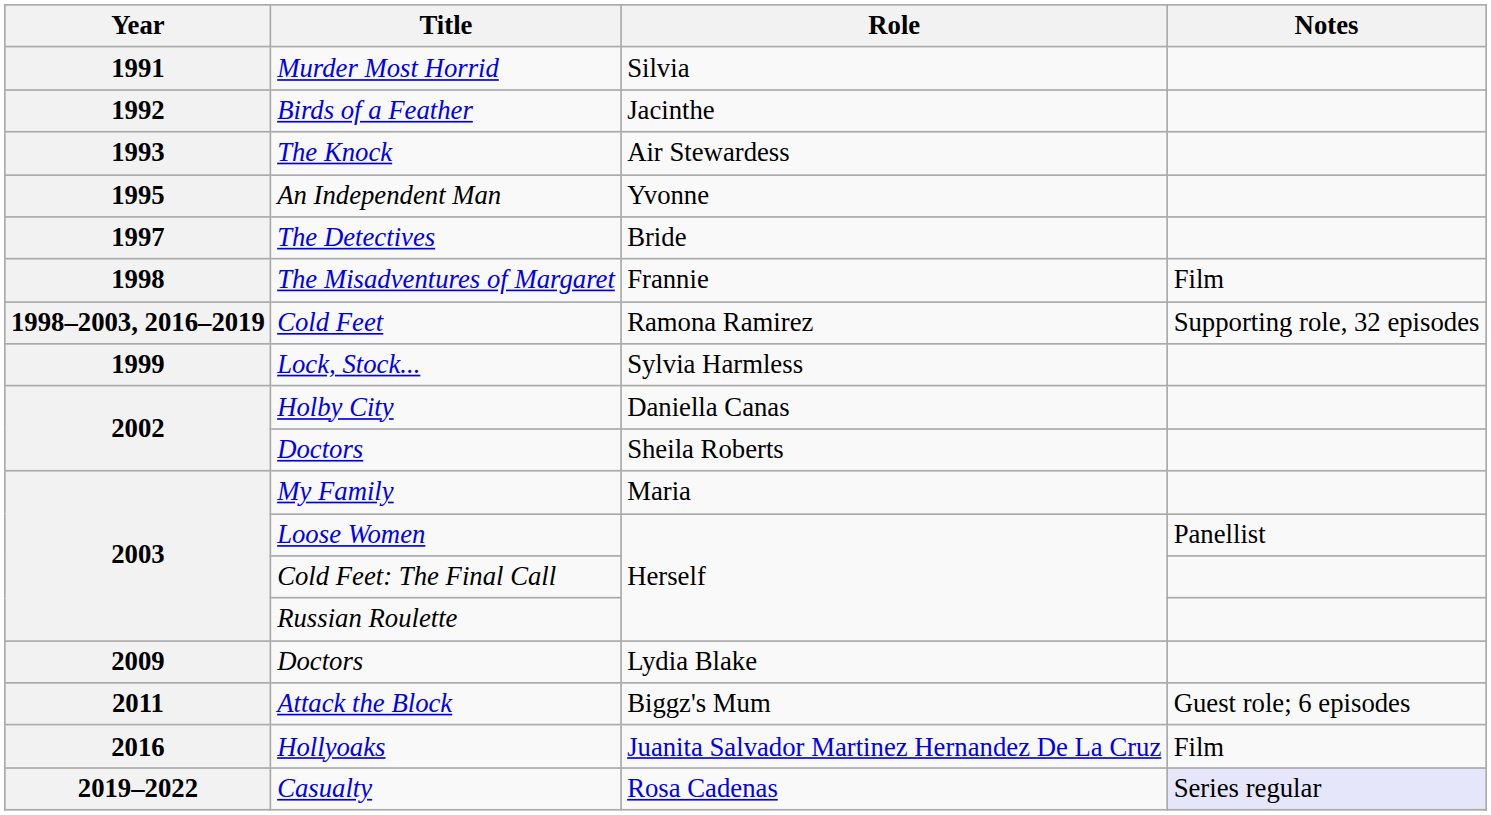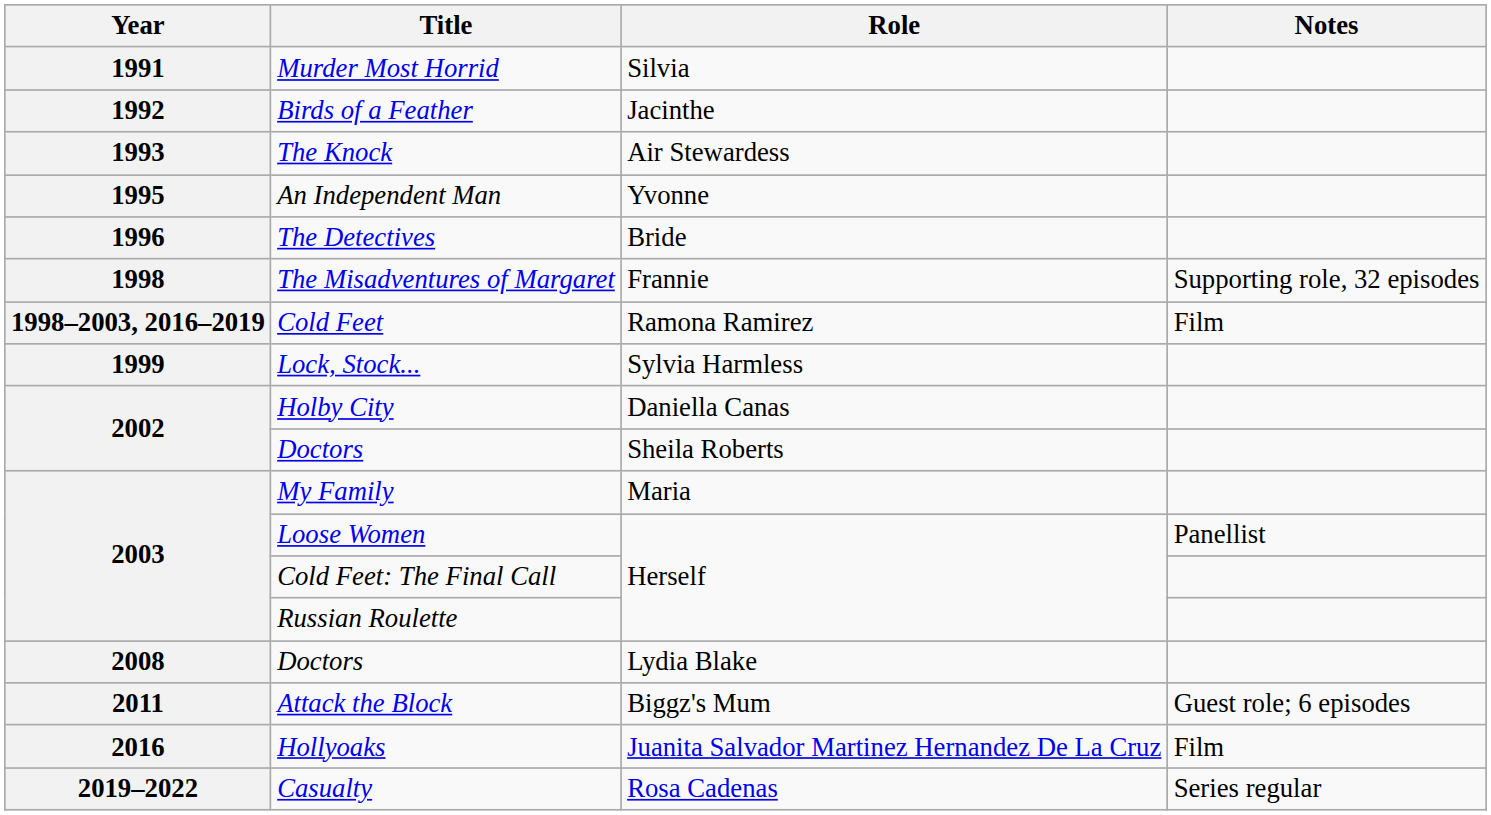The Detectives | Year: 1997 -> 1996
The Misadventures of Margaret | Notes: Film -> Supporting role, 32 episodes
Cold Feet | Notes: Supporting role, 32 episodes -> Film
Doctors / Lydia Blake | Year: 2009 -> 2008
Casualty | Notes: lavender background -> no background
